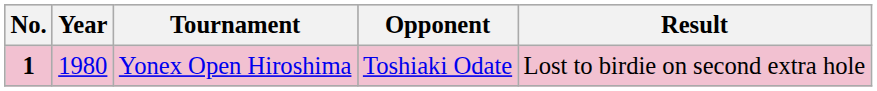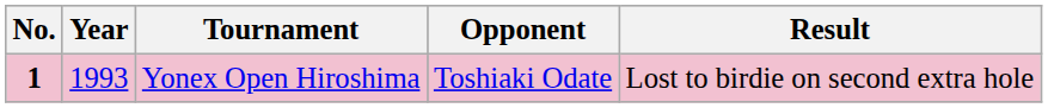Yonex Open Hiroshima | Year: 1980 -> 1993
